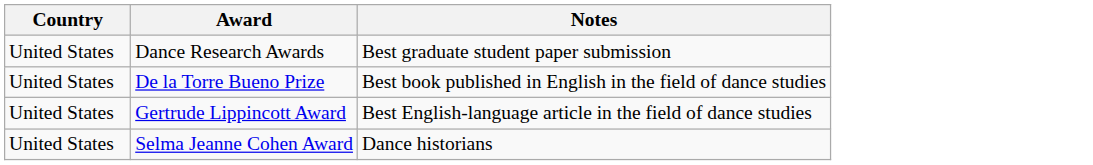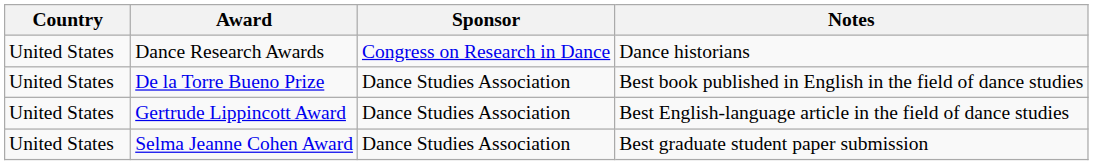+ column: Sponsor | Congress on Research in Dance | Dance Studies Association | Dance Studies Association | Dance Studies Association
Dance Research Awards | Notes: Best graduate student paper submission -> Dance historians
Selma Jeanne Cohen Award | Notes: Dance historians -> Best graduate student paper submission
